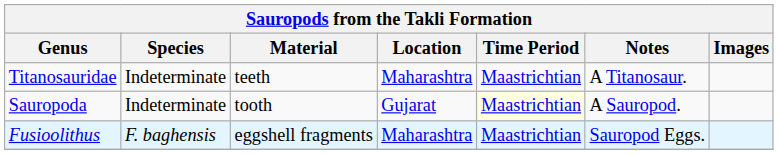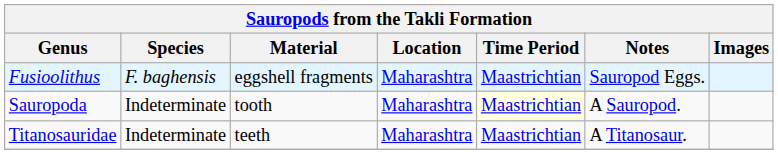rows swapped: Fusioolithus <-> Titanosauridae
Sauropoda | Location: Gujarat -> Maharashtra
